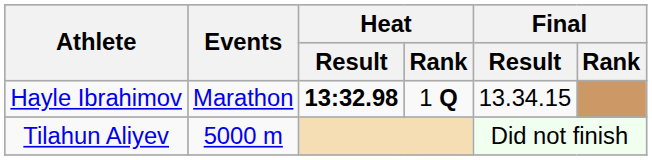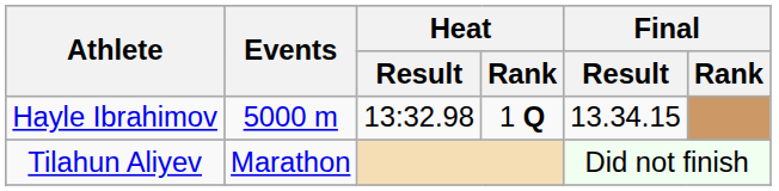Hayle Ibrahimov | Events: Marathon -> 5000 m
Hayle Ibrahimov | Heat / Result: bold -> normal
Tilahun Aliyev | Events: 5000 m -> Marathon
